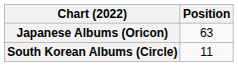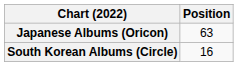South Korean Albums (Circle) | Position: 11 -> 16
